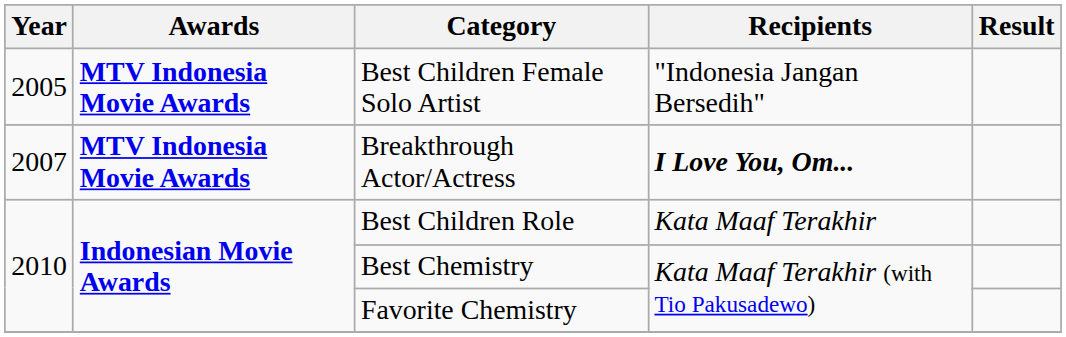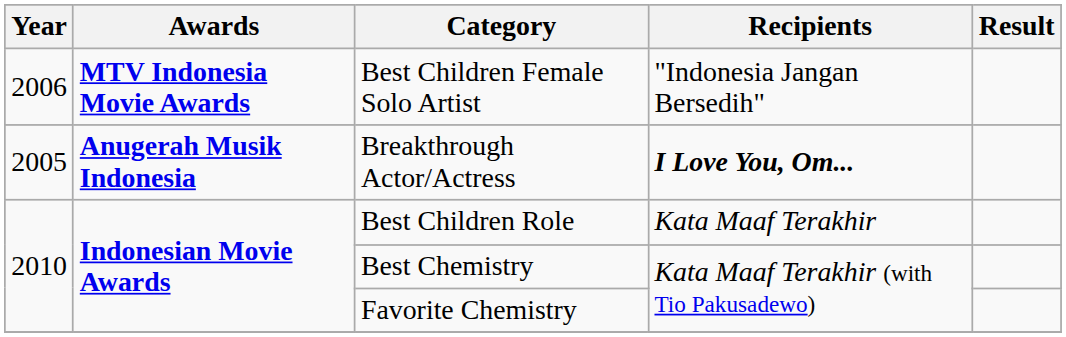Best Children Female Solo Artist | Year: 2005 -> 2006
Breakthrough Actor/Actress | Year: 2007 -> 2005
Breakthrough Actor/Actress | Awards: MTV Indonesia Movie Awards -> Anugerah Musik Indonesia
